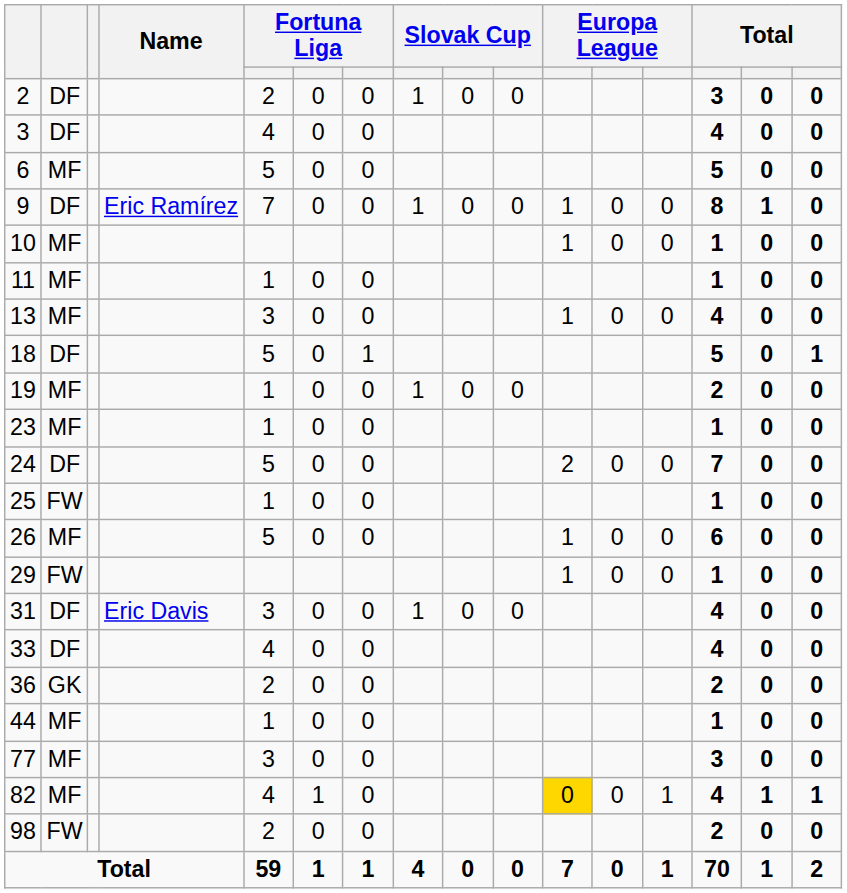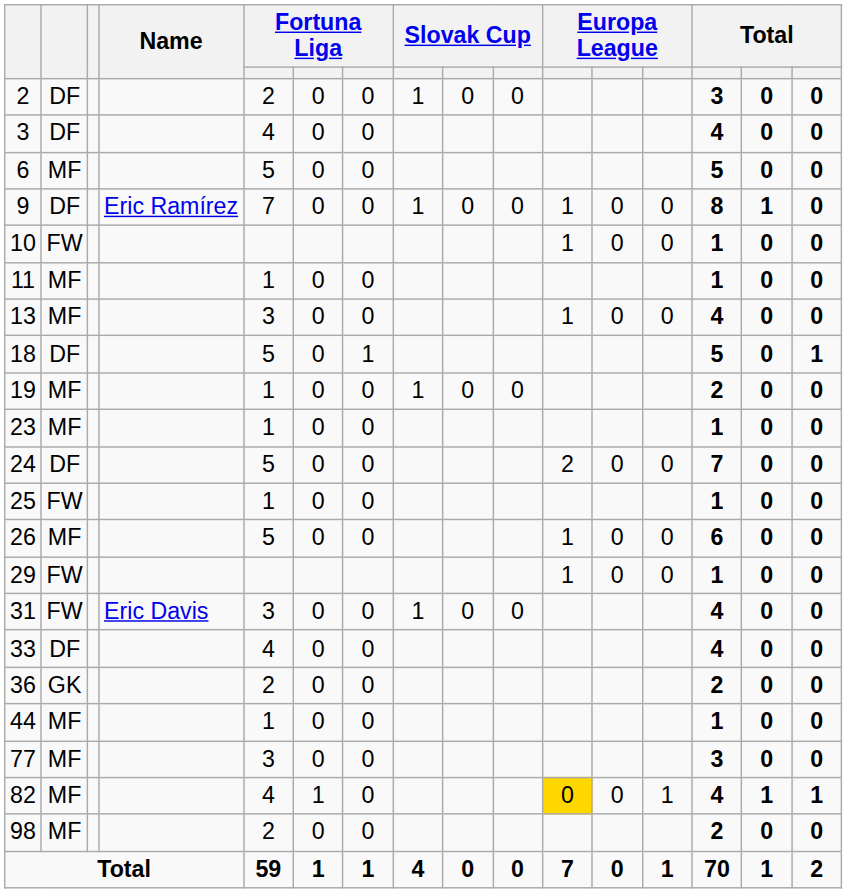10 | column 2: MF -> FW
31 | column 2: DF -> FW
98 | column 2: FW -> MF
